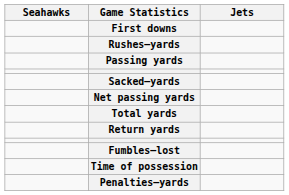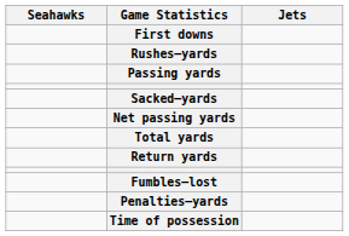rows swapped: Penalties–yards <-> Time of possession
